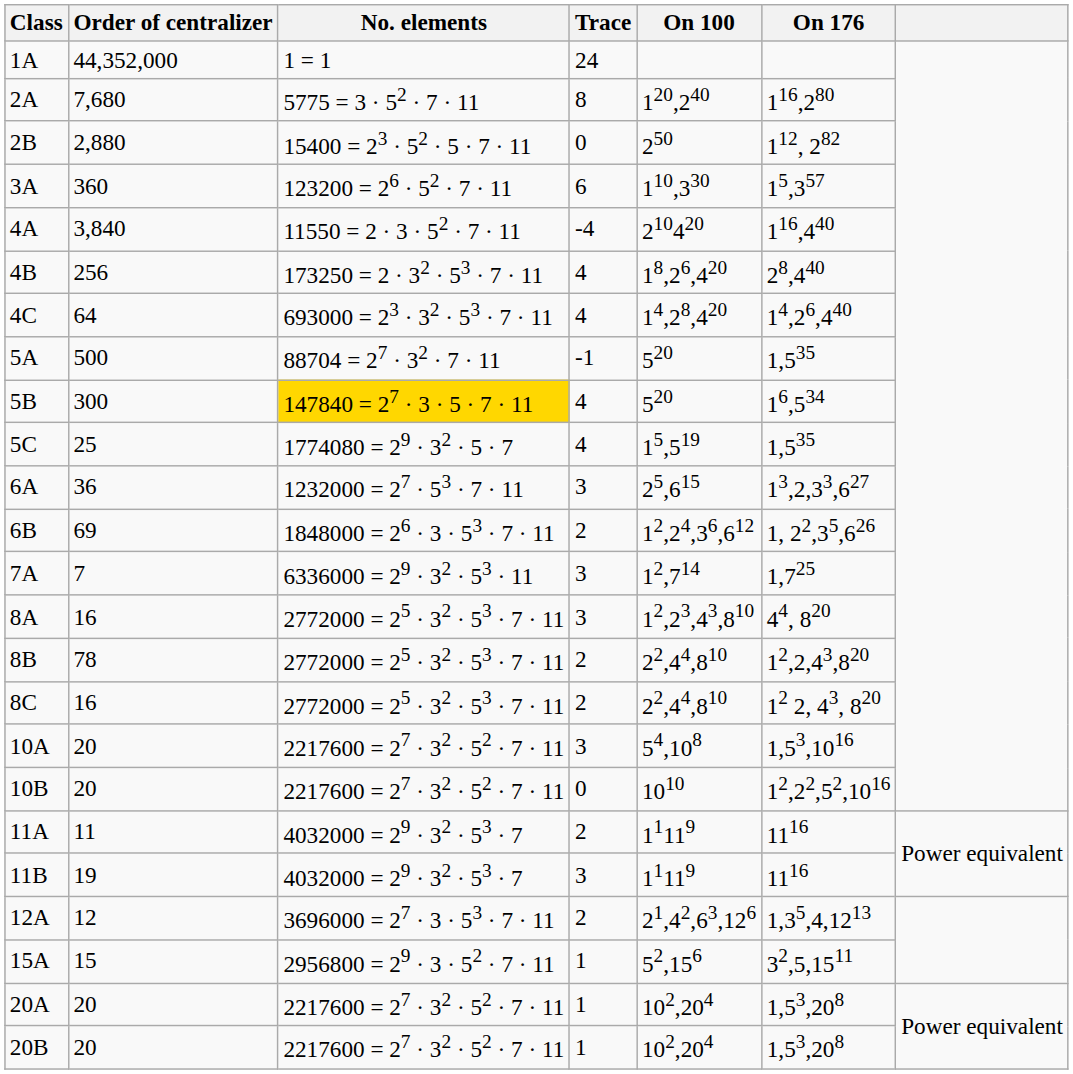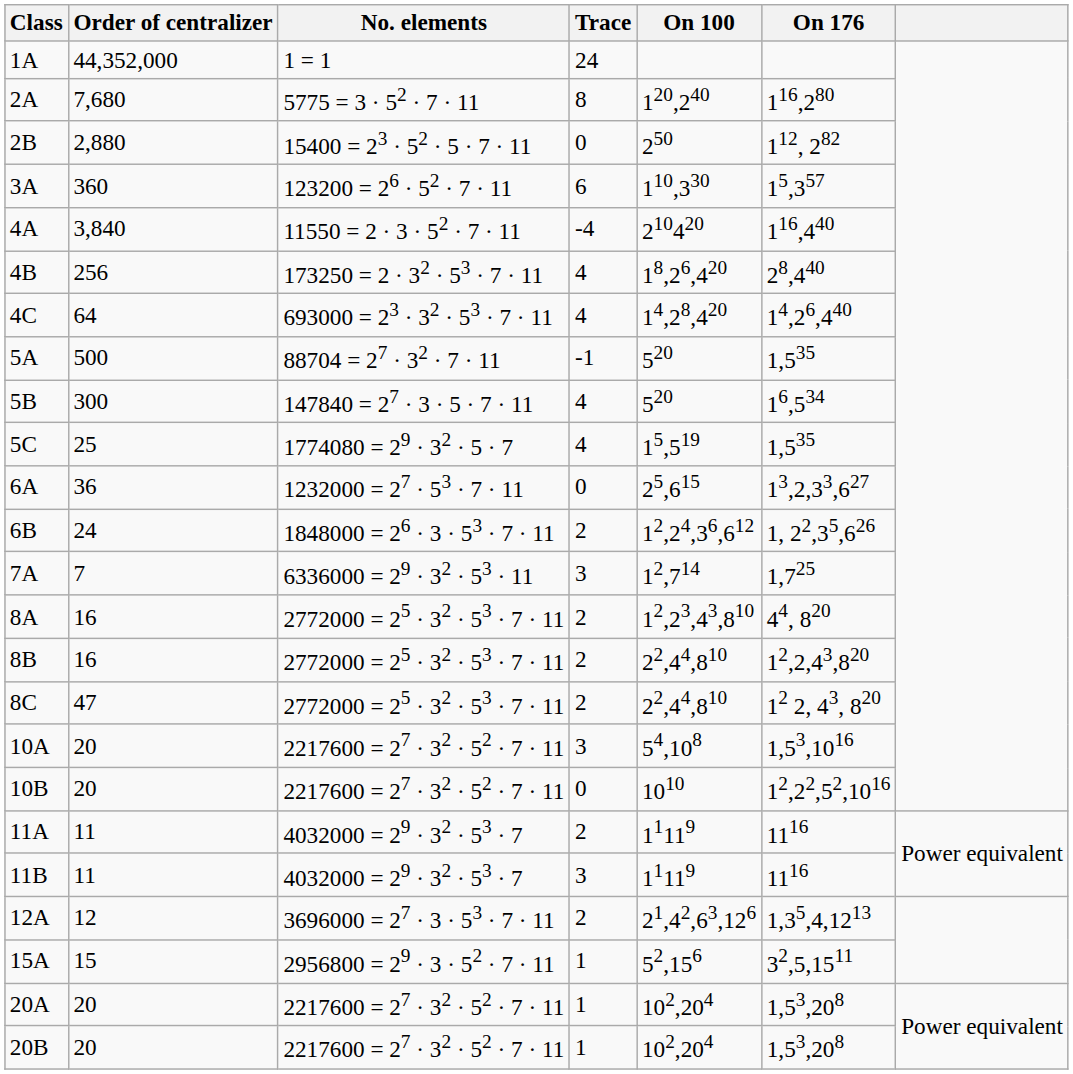5B | No. elements: gold background -> no background
6A | Trace: 3 -> 0
6B | Order of centralizer: 69 -> 24
8A | Trace: 3 -> 2
8B | Order of centralizer: 78 -> 16
8C | Order of centralizer: 16 -> 47
11B | Order of centralizer: 19 -> 11
